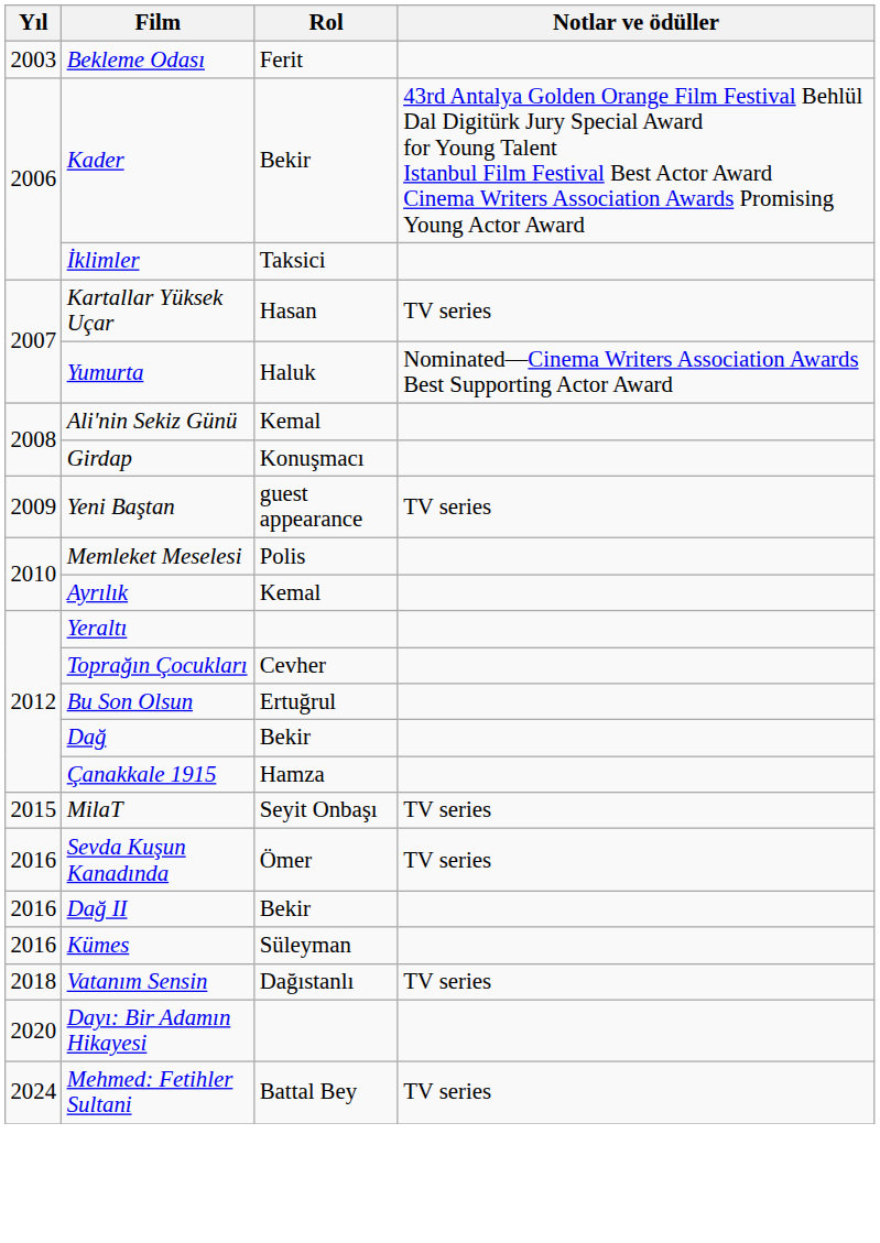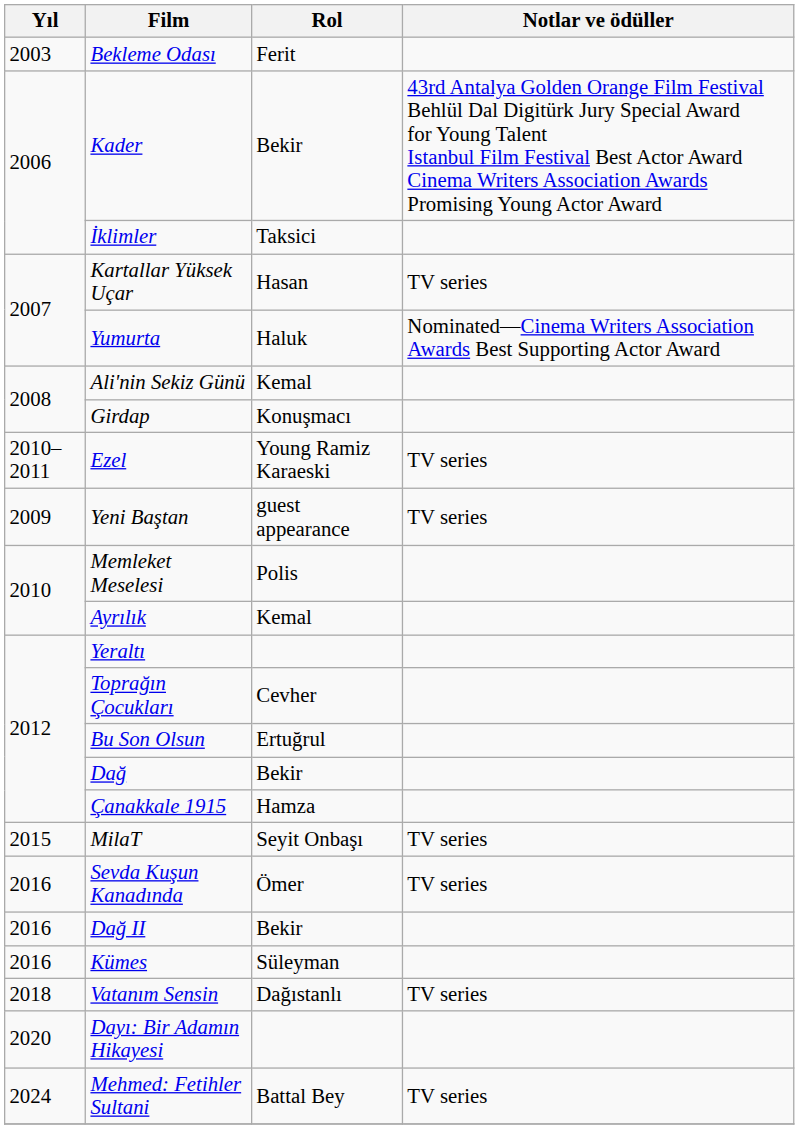+ row: 2010–2011 | Ezel | Young Ramiz Karaeski | TV series
